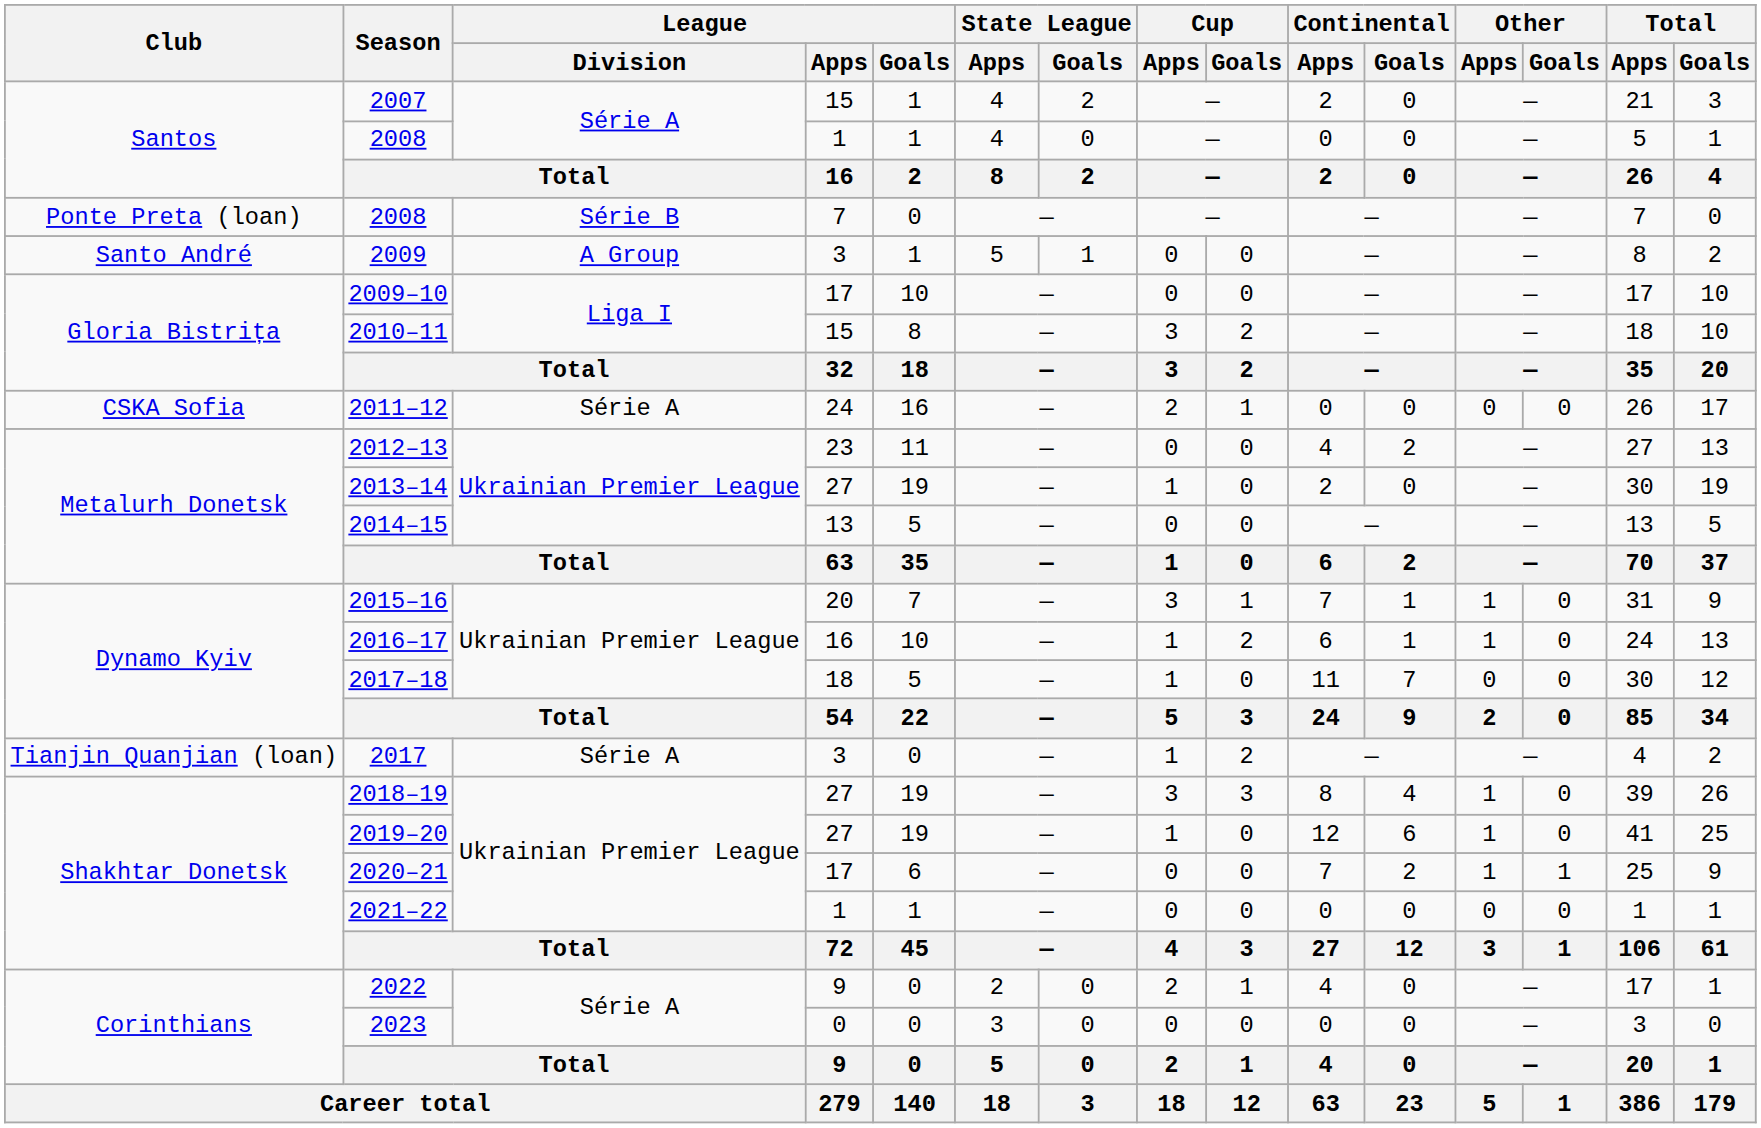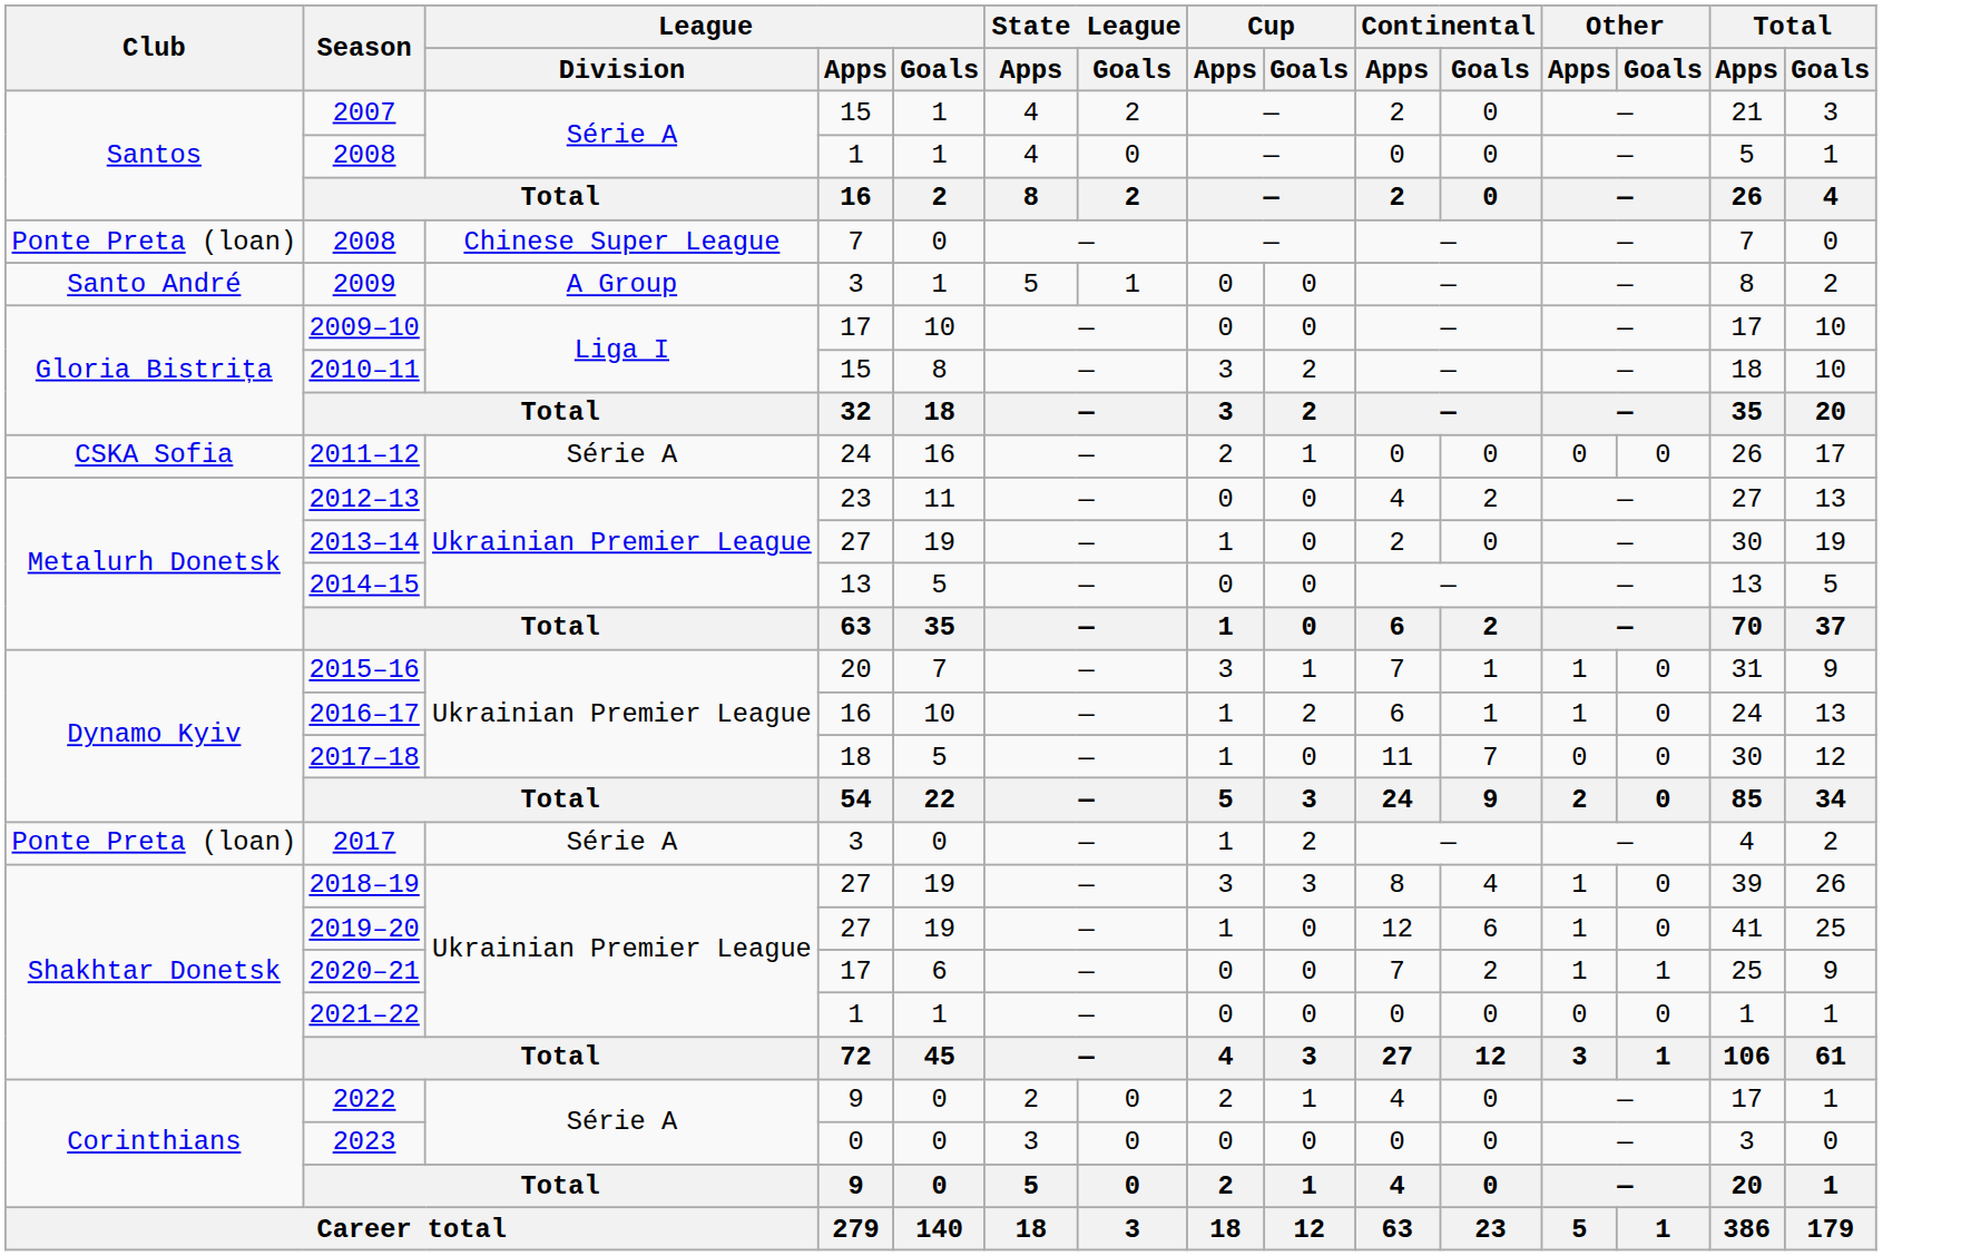2008 / 7 | League / Division: Série B -> Chinese Super League
2017 | Club: Tianjin Quanjian (loan) -> Ponte Preta (loan)
